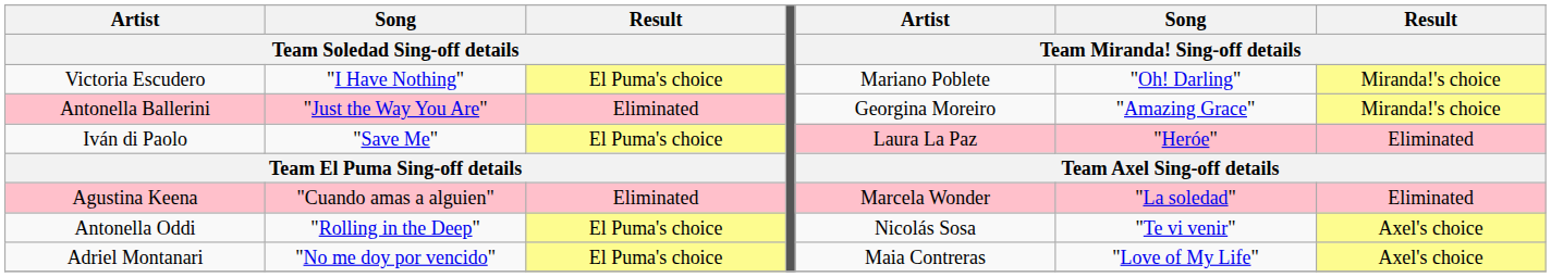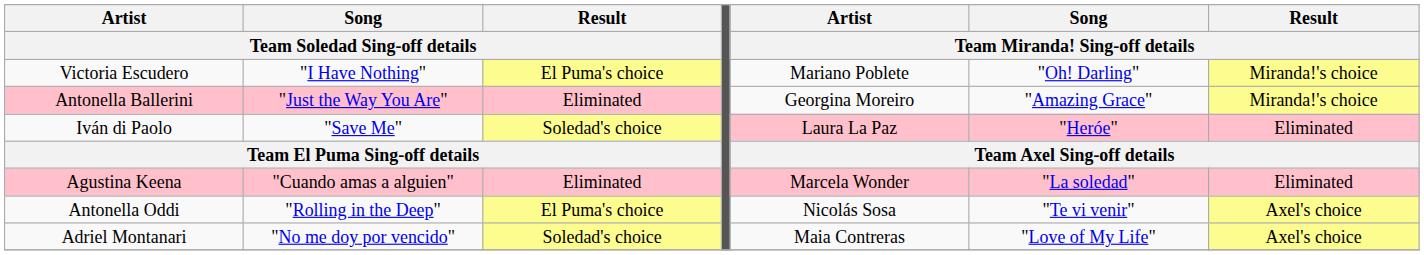Iván di Paolo | Result / Team Soledad Sing-off details: El Puma's choice -> Soledad's choice
Adriel Montanari | Result / Team Soledad Sing-off details: El Puma's choice -> Soledad's choice
